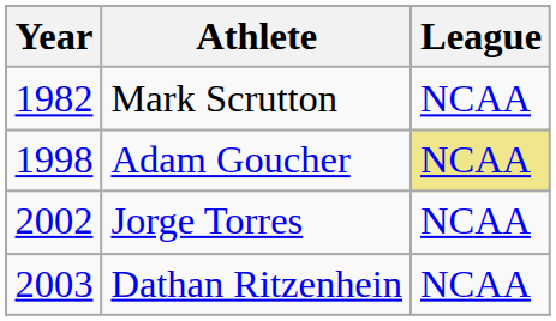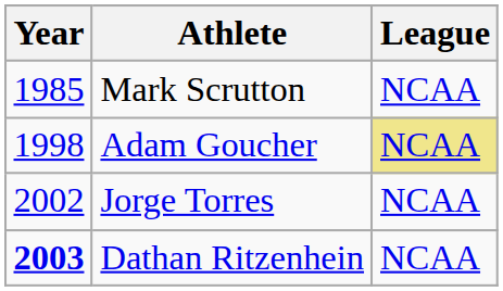Mark Scrutton | Year: 1982 -> 1985
Dathan Ritzenhein | Year: normal -> bold
